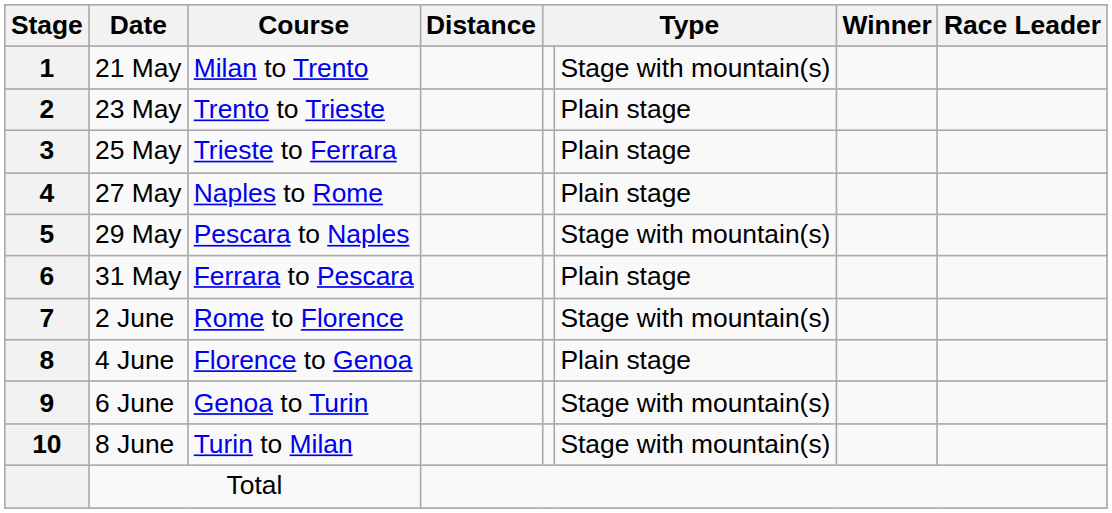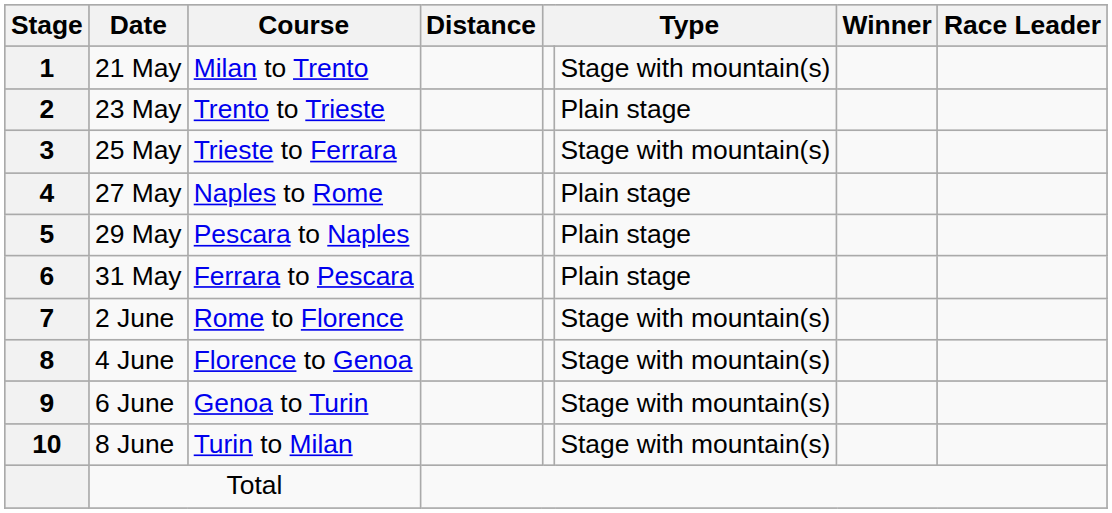25 May | column 6: Plain stage -> Stage with mountain(s)
29 May | column 6: Stage with mountain(s) -> Plain stage
4 June | column 6: Plain stage -> Stage with mountain(s)
